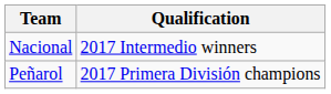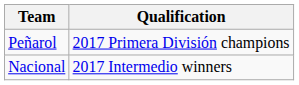rows swapped: Nacional <-> Peñarol
